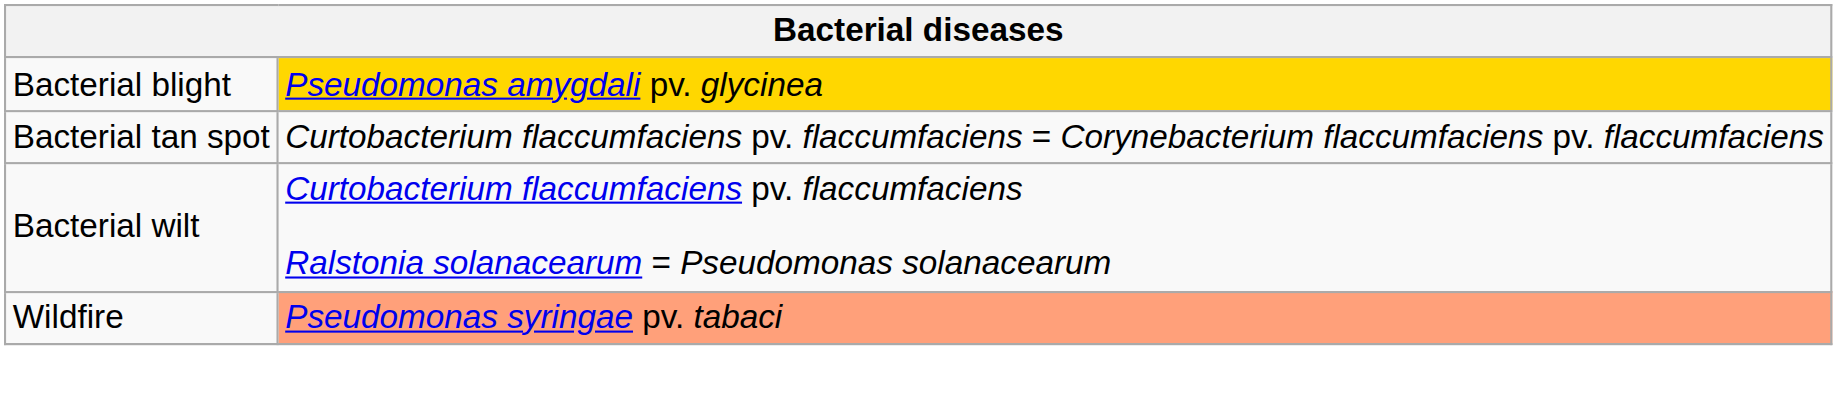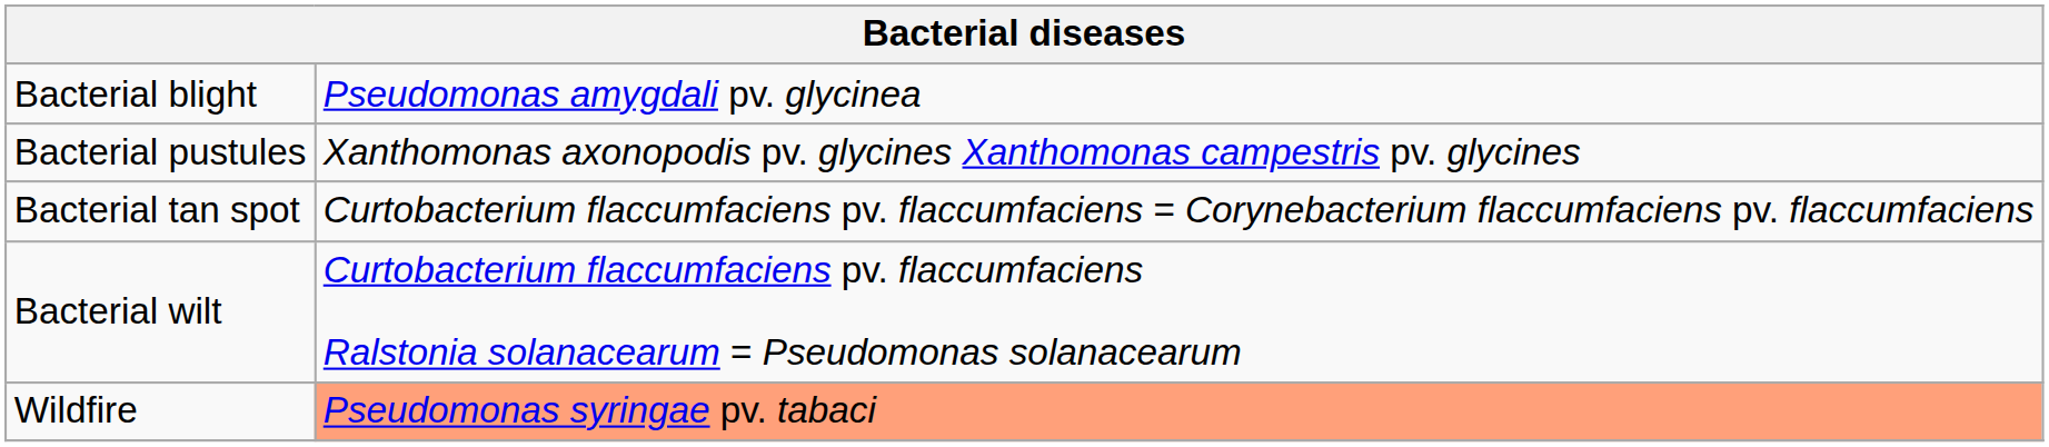Bacterial blight | column 2: gold background -> no background
+ row: Bacterial pustules | Xanthomonas axonopodis pv. glycines Xanthomonas campestris pv. glycines
